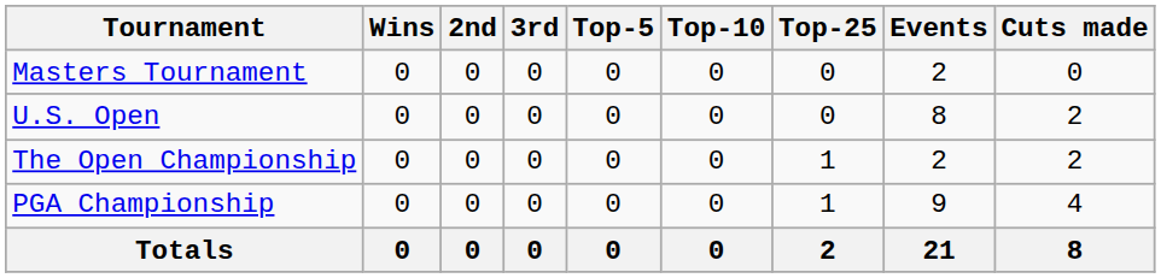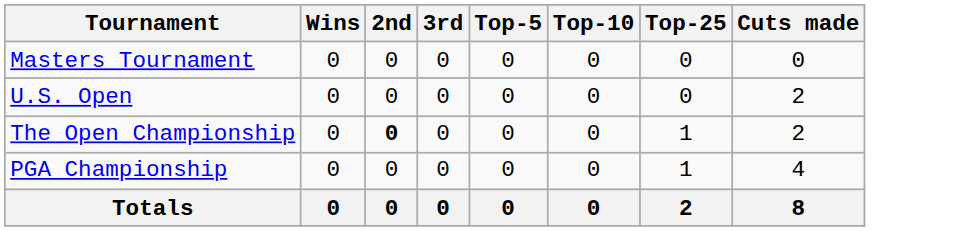- column: Events | 2 | 8 | 2 | 9 | 21
The Open Championship | 2nd: normal -> bold
